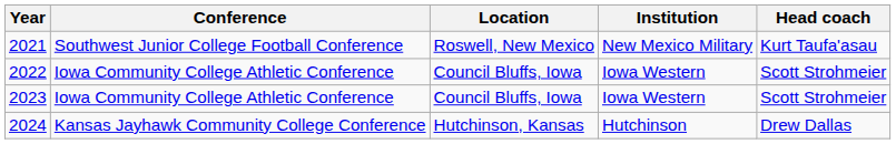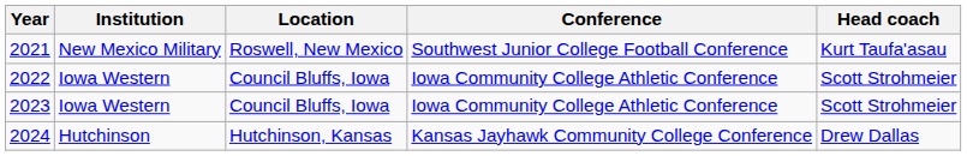columns swapped: Institution <-> Conference
